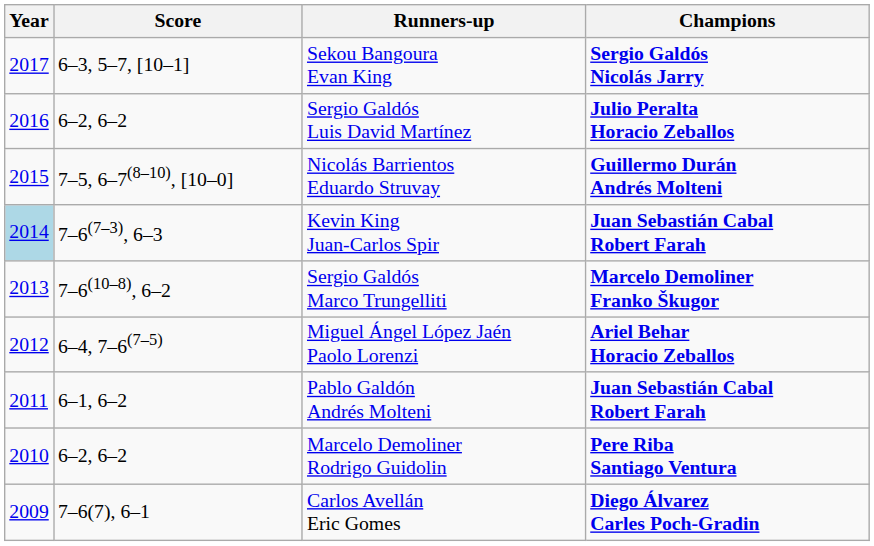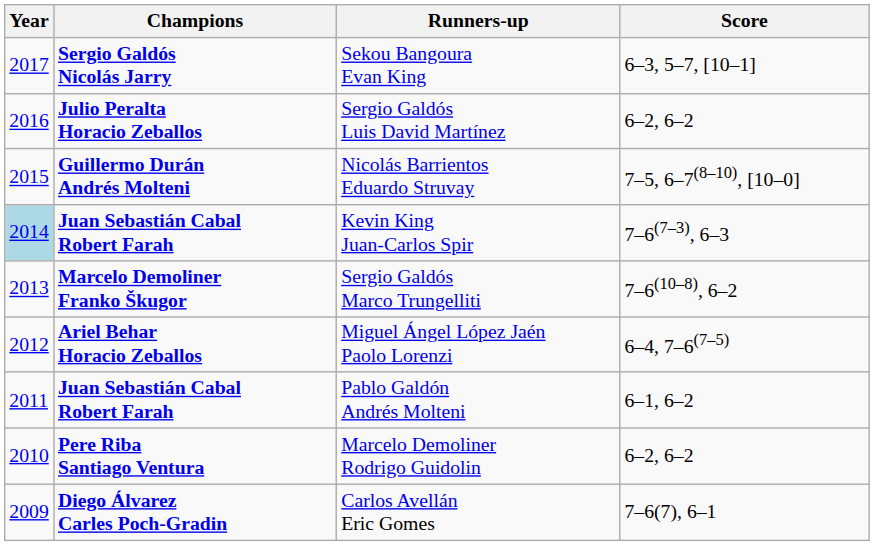columns swapped: Champions <-> Score
